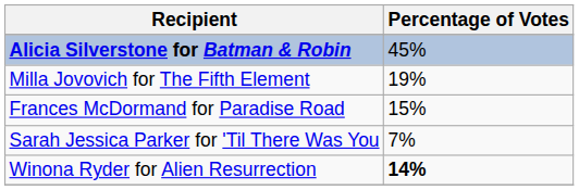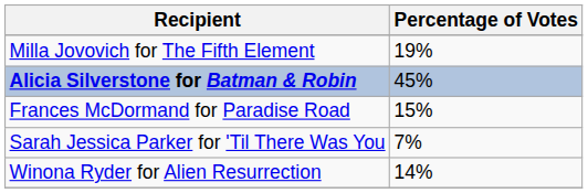rows swapped: Alicia Silverstone for Batman & Robin <-> Milla Jovovich for The Fifth Element
Winona Ryder for Alien Resurrection | Percentage of Votes: bold -> normal
